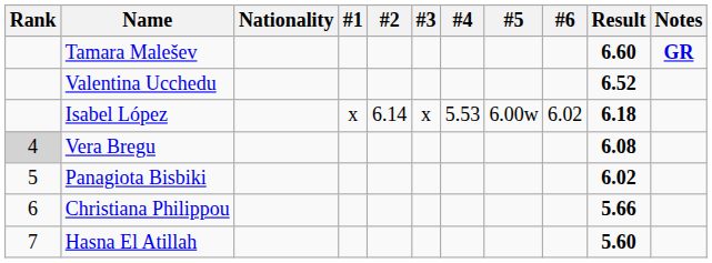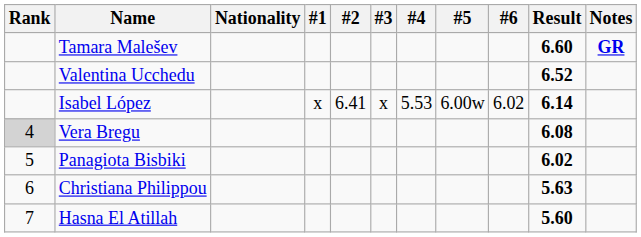Isabel López | #2: 6.14 -> 6.41
Isabel López | Result: 6.18 -> 6.14
Christiana Philippou | Result: 5.66 -> 5.63
